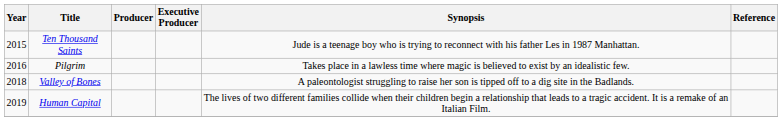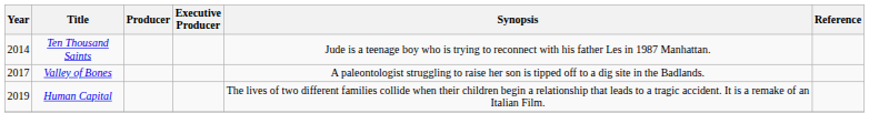Ten Thousand Saints | Year: 2015 -> 2014
- row: 2016 | Pilgrim | Takes place in a lawless time where magic is believed to exist by an idealistic few.
Valley of Bones | Year: 2018 -> 2017
